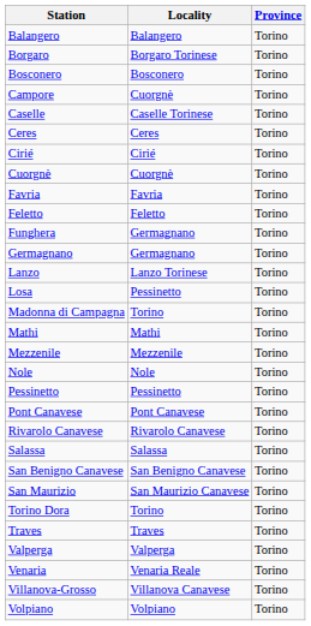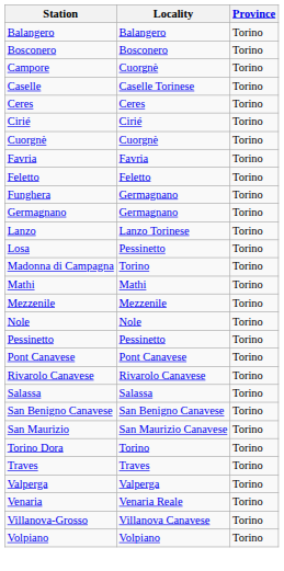- row: Borgaro | Borgaro Torinese | Torino
